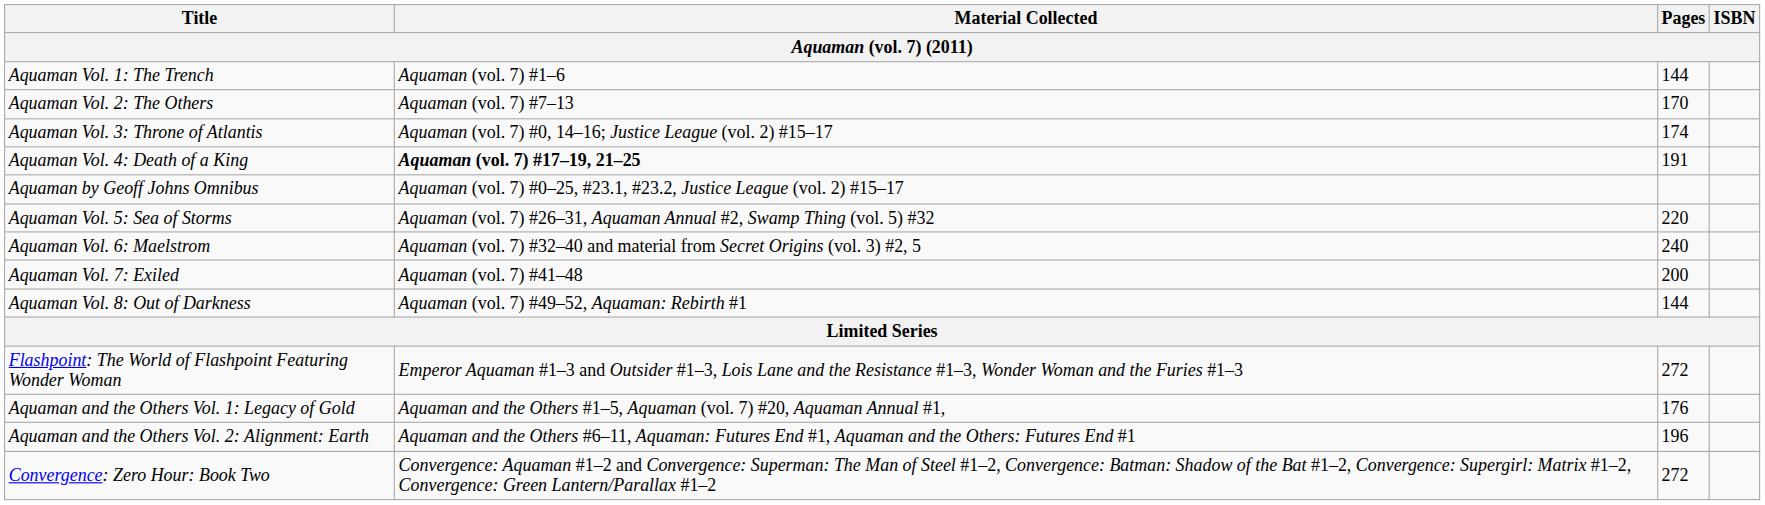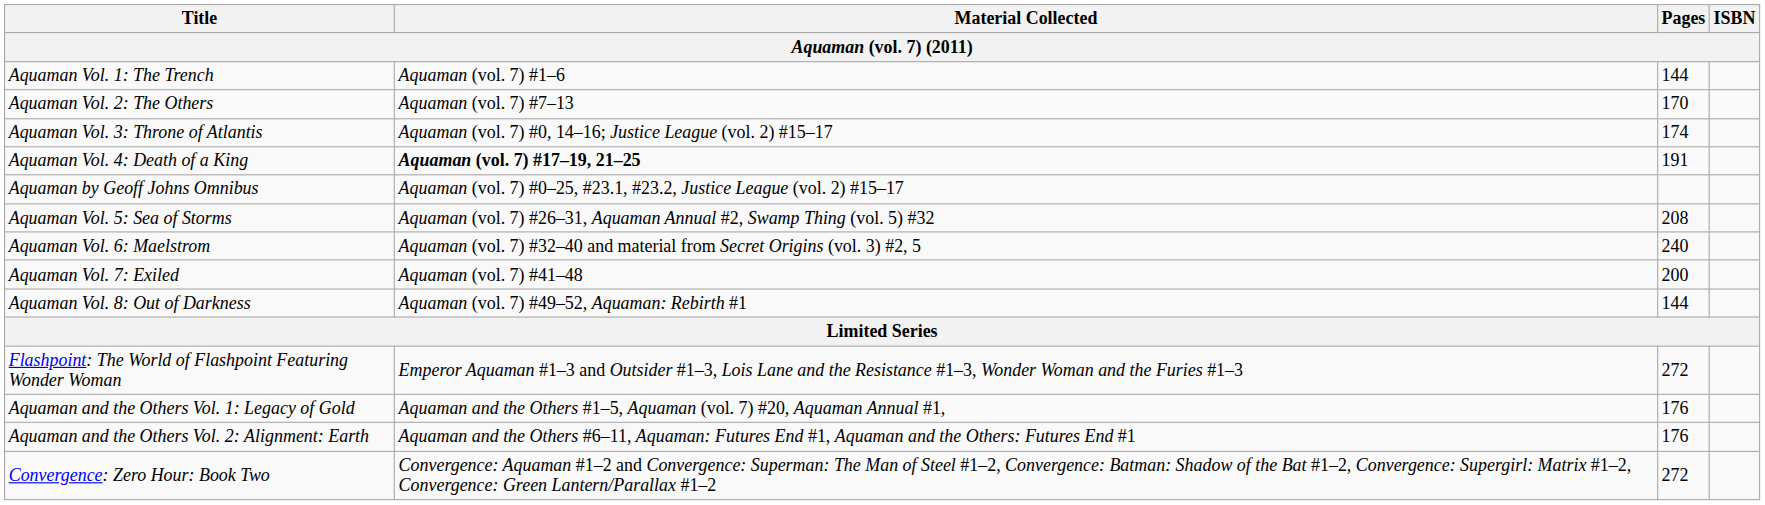Aquaman Vol. 5: Sea of Storms | Pages: 220 -> 208
Aquaman and the Others Vol. 2: Alignment: Earth | Pages: 196 -> 176
